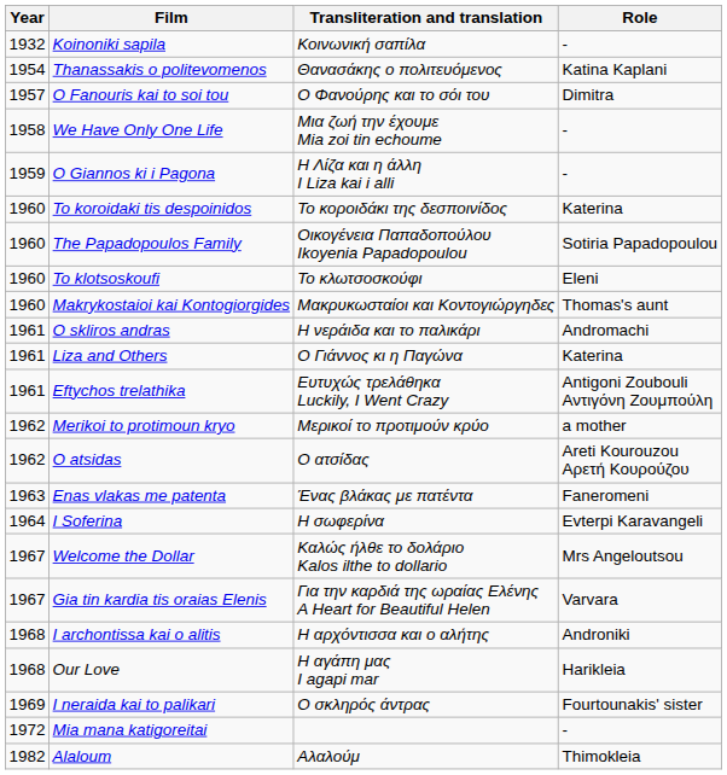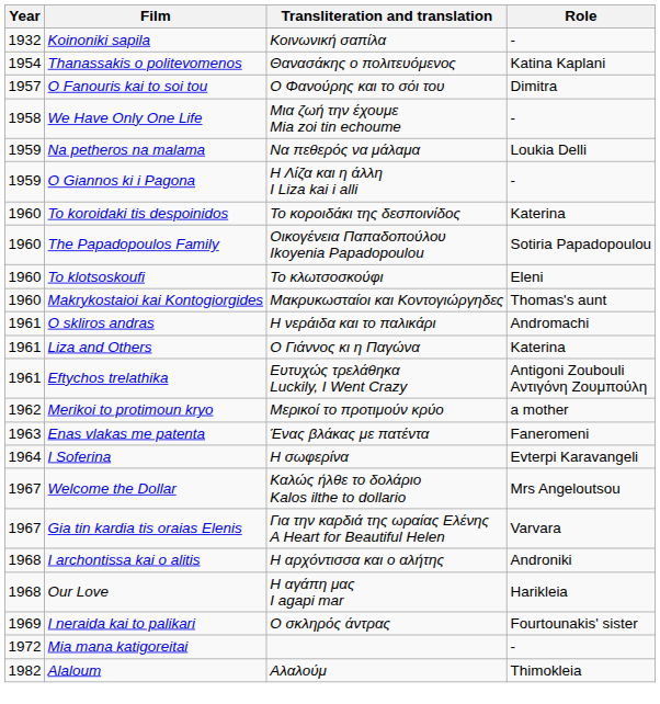+ row: 1959 | Na petheros na malama | Να πεθερός να μάλαμα | Loukia Delli
- row: 1962 | O atsidas | Ο ατσίδας | Areti Kourouzou Αρετή Κουρούζου
